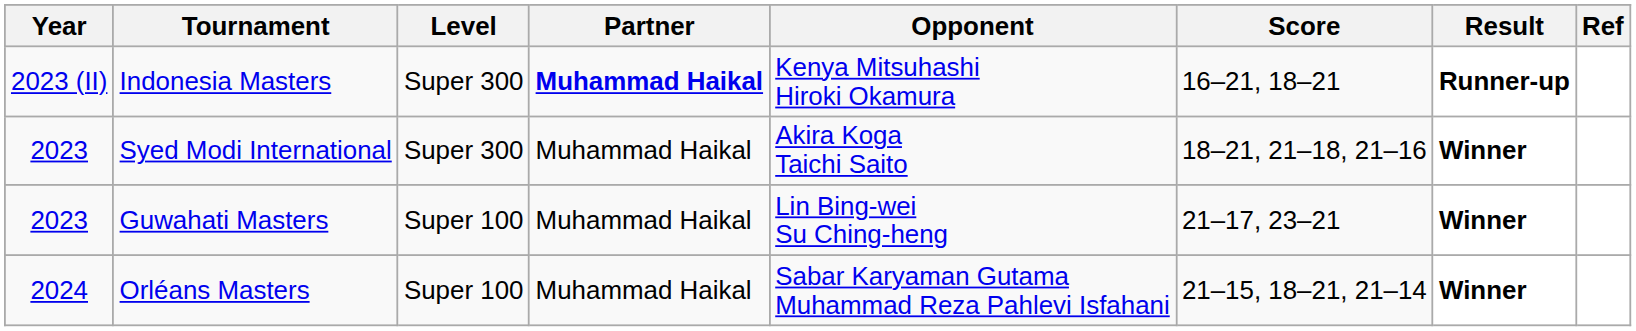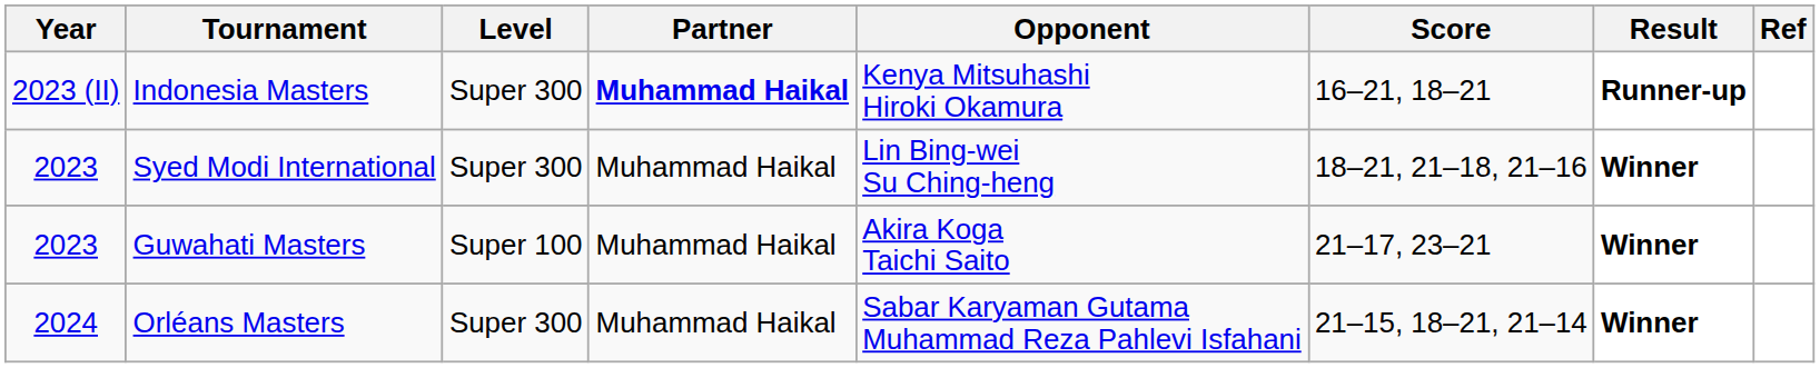Syed Modi International | Opponent: Akira Koga Taichi Saito -> Lin Bing-wei Su Ching-heng
Guwahati Masters | Opponent: Lin Bing-wei Su Ching-heng -> Akira Koga Taichi Saito
Orléans Masters | Level: Super 100 -> Super 300
